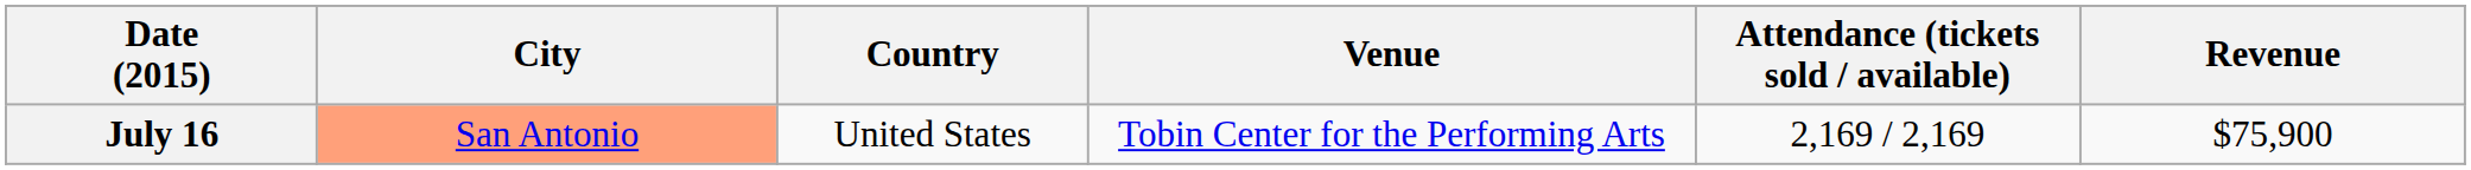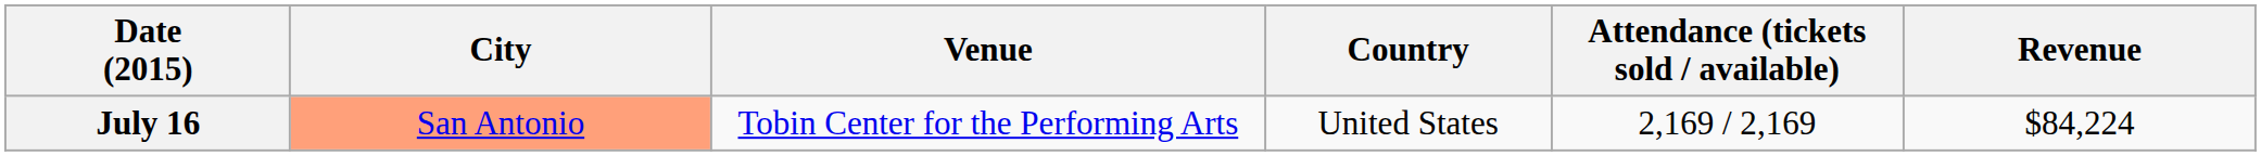columns swapped: Country <-> Venue
July 16 | Revenue: $75,900 -> $84,224
